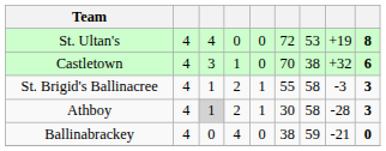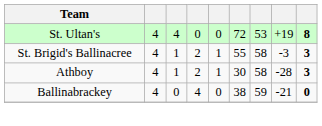- row: Castletown | 4 | 3 | 1 | 0 | 70 | 38 | +32 | 6
Athboy | column 3: lightgrey background -> no background
